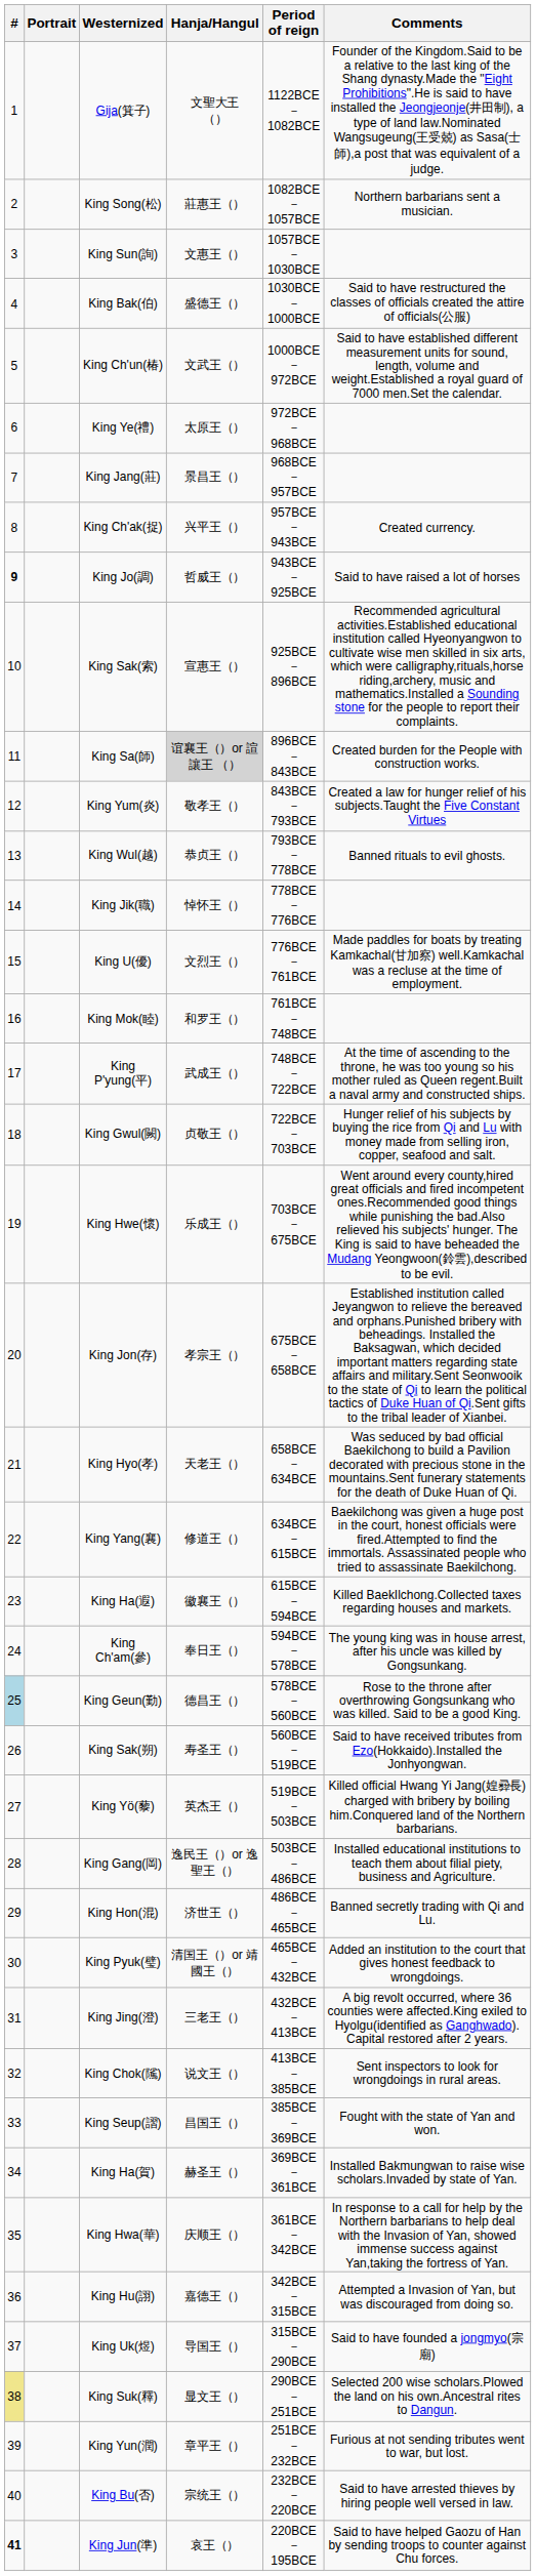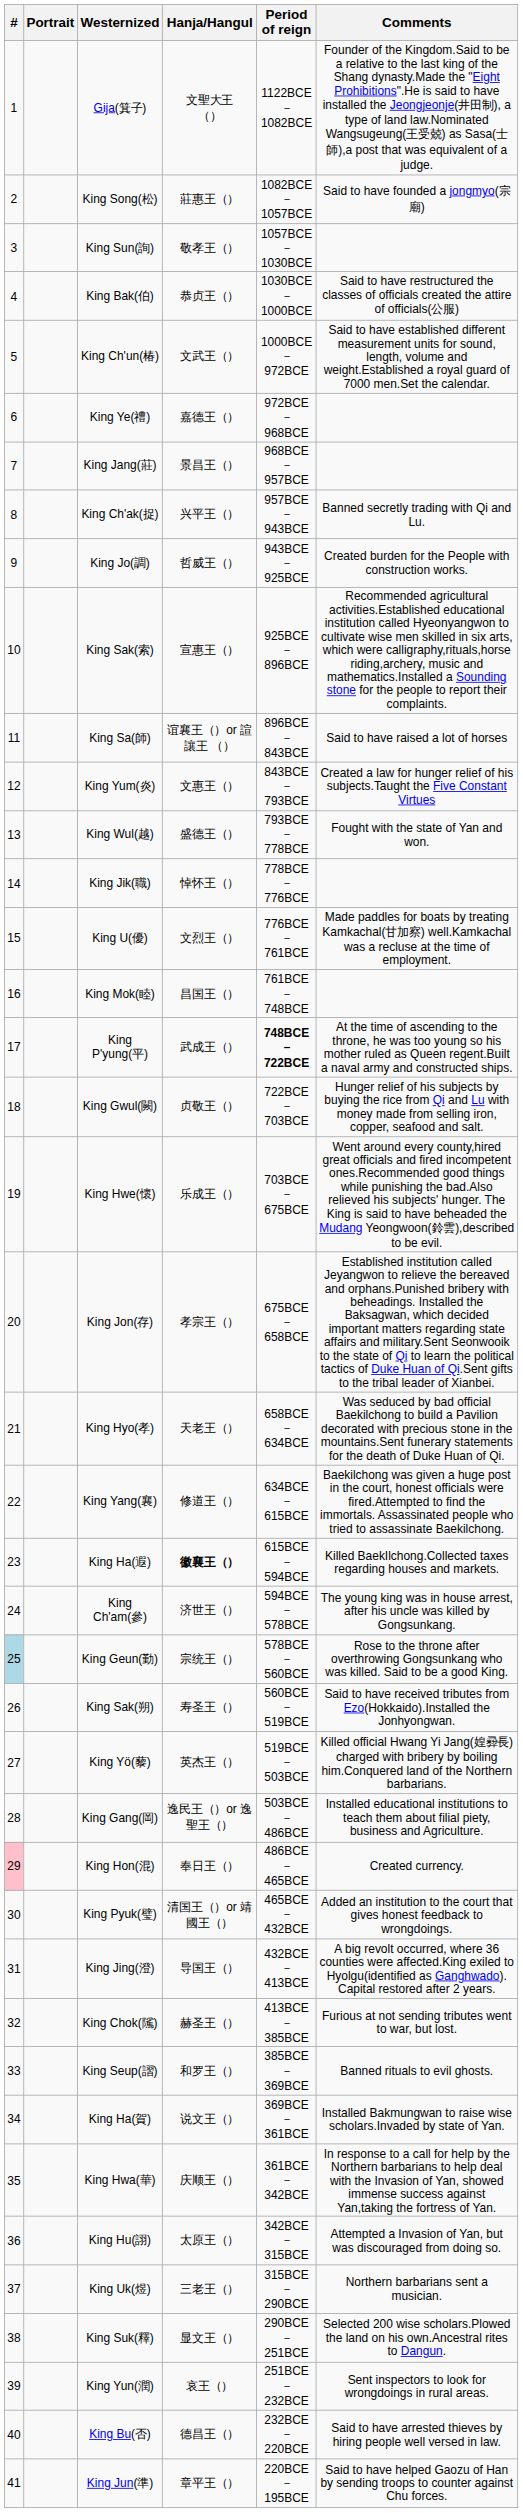King Song(松) | Comments: Northern barbarians sent a musician. -> Said to have founded a jongmyo(宗廟)
King Sun(詢) | Hanja/Hangul: 文惠王（） -> 敬孝王（）
King Bak(伯) | Hanja/Hangul: 盛德王（） -> 恭贞王（）
King Ye(禮) | Hanja/Hangul: 太原王（） -> 嘉德王（）
King Ch'ak(捉) | Comments: Created currency. -> Banned secretly trading with Qi and Lu.
King Jo(調) | #: bold -> normal
King Jo(調) | Comments: Said to have raised a lot of horses -> Created burden for the People with construction works.
King Sa(師) | Hanja/Hangul: lightgrey background -> no background
King Sa(師) | Comments: Created burden for the People with construction works. -> Said to have raised a lot of horses
King Yum(炎) | Hanja/Hangul: 敬孝王（） -> 文惠王（）
King Wul(越) | Hanja/Hangul: 恭贞王（） -> 盛德王（）
King Wul(越) | Comments: Banned rituals to evil ghosts. -> Fought with the state of Yan and won.
King Mok(睦) | Hanja/Hangul: 和罗王（） -> 昌国王（）
King P'yung(平) | Period of reign: normal -> bold
King Ha(遐) | Hanja/Hangul: normal -> bold
King Ch'am(參) | Hanja/Hangul: 奉日王（） -> 济世王（）
King Geun(勤) | Hanja/Hangul: 德昌王（） -> 宗统王（）
King Hon(混) | #: no background -> pink background
King Hon(混) | Hanja/Hangul: 济世王（） -> 奉日王（）
King Hon(混) | Comments: Banned secretly trading with Qi and Lu. -> Created currency.
King Jing(澄) | Hanja/Hangul: 三老王（） -> 导国王（）
King Chok(隲) | Hanja/Hangul: 说文王（） -> 赫圣王（）
King Chok(隲) | Comments: Sent inspectors to look for wrongdoings in rural areas. -> Furious at not sending tributes went to war, but lost.
King Seup(謵) | Hanja/Hangul: 昌国王（） -> 和罗王（）
King Seup(謵) | Comments: Fought with the state of Yan and won. -> Banned rituals to evil ghosts.
King Ha(賀) | Hanja/Hangul: 赫圣王（） -> 说文王（）
King Hu(詡) | Hanja/Hangul: 嘉德王（） -> 太原王（）
King Uk(煜) | Hanja/Hangul: 导国王（） -> 三老王（）
King Uk(煜) | Comments: Said to have founded a jongmyo(宗廟) -> Northern barbarians sent a musician.
King Suk(釋) | #: khaki background -> no background
King Yun(潤) | Hanja/Hangul: 章平王（） -> 哀王（）
King Yun(潤) | Comments: Furious at not sending tributes went to war, but lost. -> Sent inspectors to look for wrongdoings in rural areas.
King Bu(否) | Hanja/Hangul: 宗统王（） -> 德昌王（）
King Jun(準) | #: bold -> normal
King Jun(準) | Hanja/Hangul: 哀王（） -> 章平王（）
